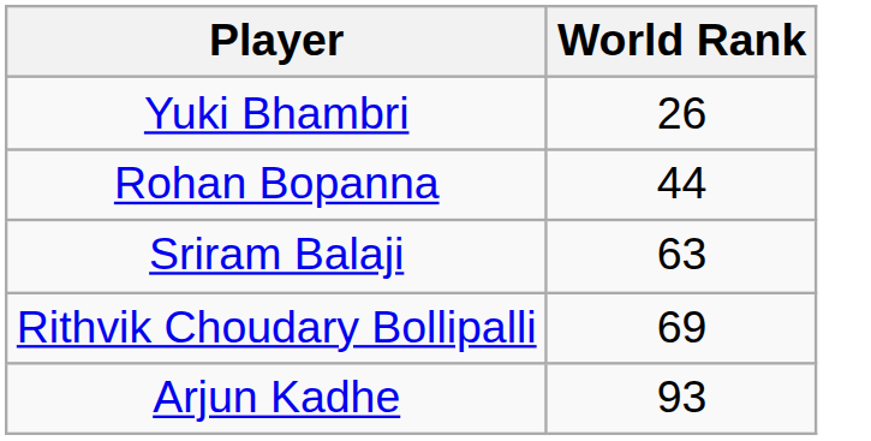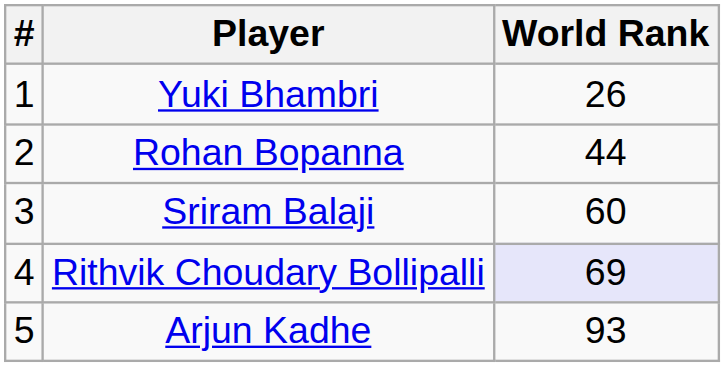+ column: # | 1 | 2 | 3 | 4 | 5
Sriram Balaji | World Rank: 63 -> 60
Rithvik Choudary Bollipalli | World Rank: no background -> lavender background
